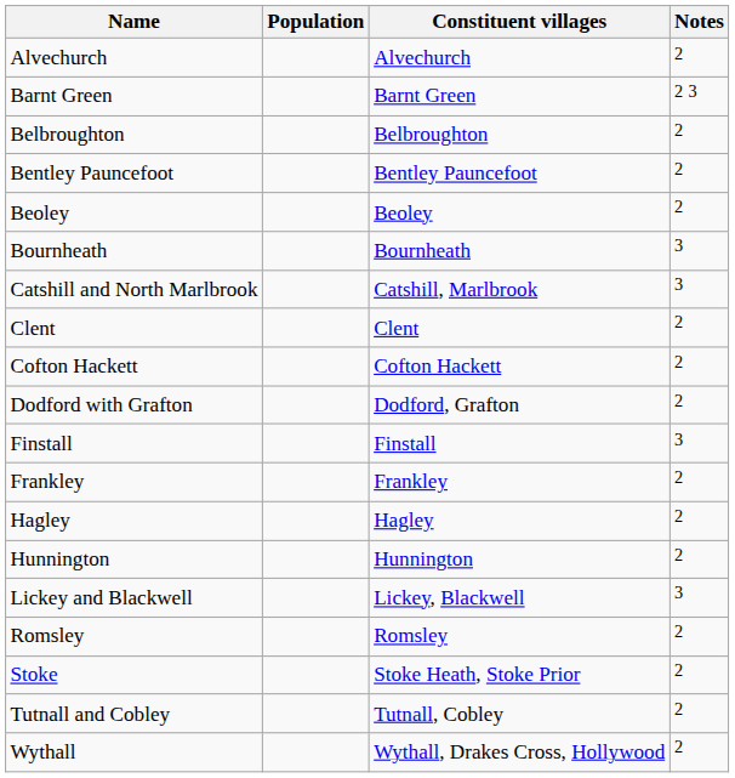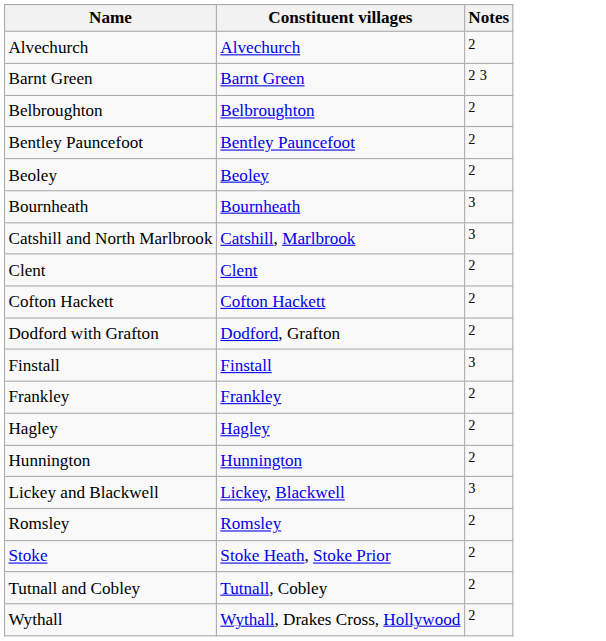- column: Population
